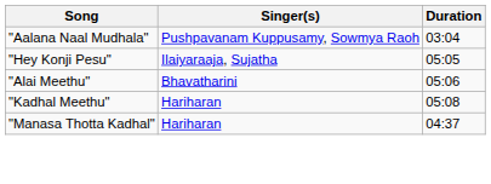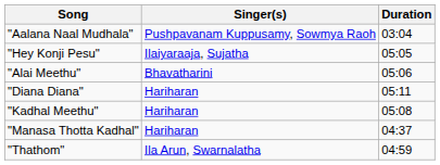+ row: "Diana Diana" | Hariharan | 05:11
+ row: "Thathom" | Ila Arun, Swarnalatha | 04:59
